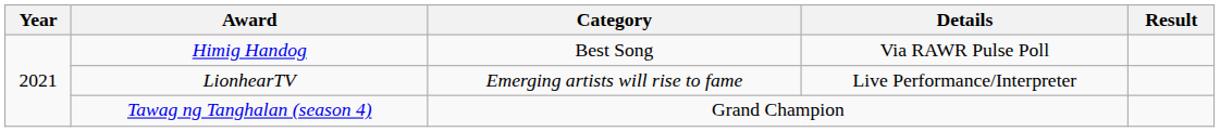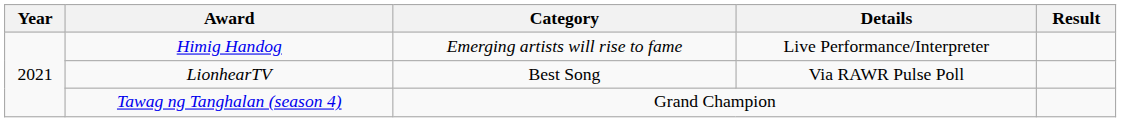Himig Handog | Category: Best Song -> Emerging artists will rise to fame
Himig Handog | Details: Via RAWR Pulse Poll -> Live Performance/Interpreter
LionhearTV | Category: Emerging artists will rise to fame -> Best Song
LionhearTV | Details: Live Performance/Interpreter -> Via RAWR Pulse Poll
